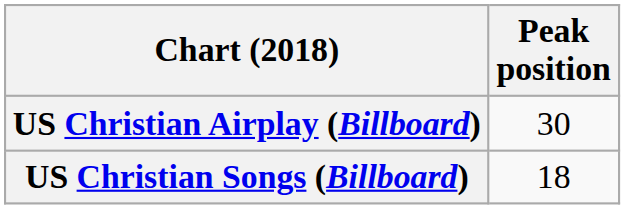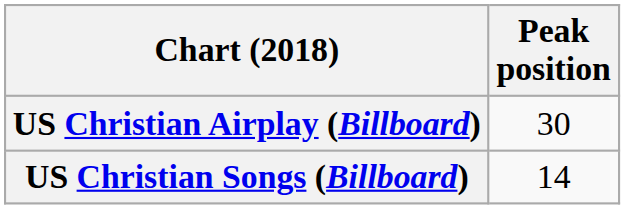US Christian Songs (Billboard) | Peak position: 18 -> 14
